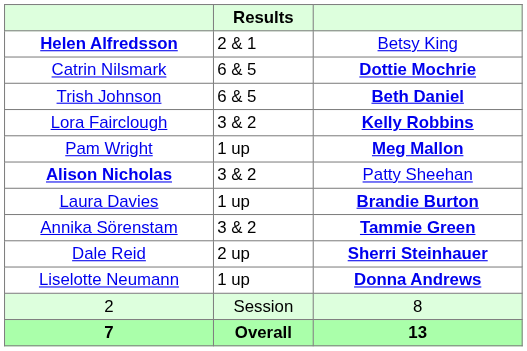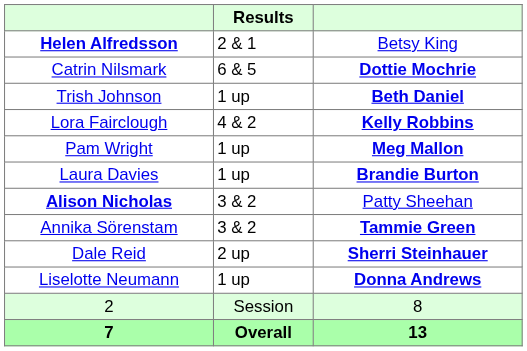Trish Johnson | Results: 6 & 5 -> 1 up
Lora Fairclough | Results: 3 & 2 -> 4 & 2
rows swapped: Alison Nicholas <-> Laura Davies
